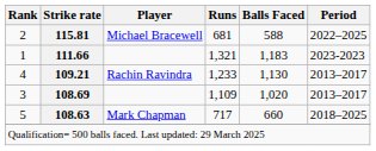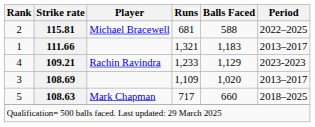1 | Period: 2023-2023 -> 2013–2017
4 | Balls Faced: 1,130 -> 1,129
4 | Period: 2013–2017 -> 2023-2023
